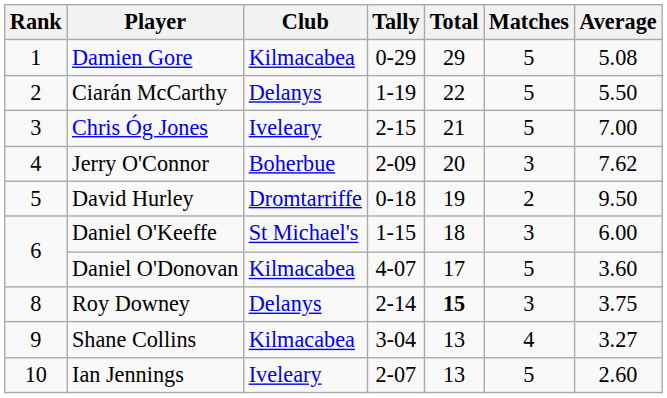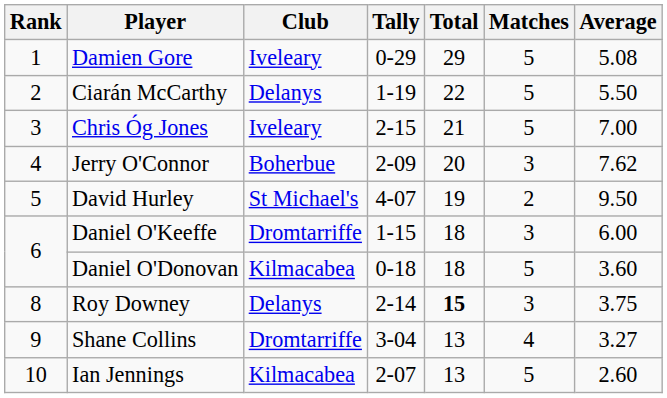Damien Gore | Club: Kilmacabea -> Iveleary
David Hurley | Club: Dromtarriffe -> St Michael's
David Hurley | Tally: 0-18 -> 4-07
Daniel O'Keeffe | Club: St Michael's -> Dromtarriffe
Daniel O'Donovan | Tally: 4-07 -> 0-18
Daniel O'Donovan | Total: 17 -> 18
Shane Collins | Club: Kilmacabea -> Dromtarriffe
Ian Jennings | Club: Iveleary -> Kilmacabea
